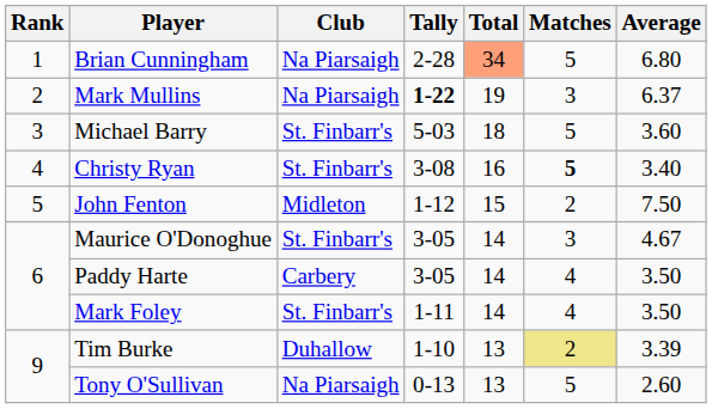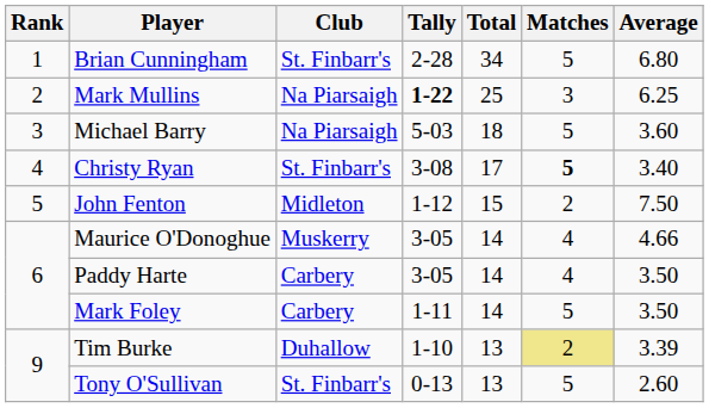Brian Cunningham | Club: Na Piarsaigh -> St. Finbarr's
Brian Cunningham | Total: lightsalmon background -> no background
Mark Mullins | Total: 19 -> 25
Mark Mullins | Average: 6.37 -> 6.25
Michael Barry | Club: St. Finbarr's -> Na Piarsaigh
Christy Ryan | Total: 16 -> 17
Maurice O'Donoghue | Club: St. Finbarr's -> Muskerry
Maurice O'Donoghue | Matches: 3 -> 4
Maurice O'Donoghue | Average: 4.67 -> 4.66
Mark Foley | Club: St. Finbarr's -> Carbery
Mark Foley | Matches: 4 -> 5
Tony O'Sullivan | Club: Na Piarsaigh -> St. Finbarr's
